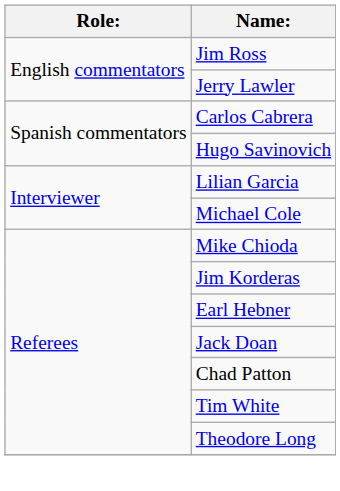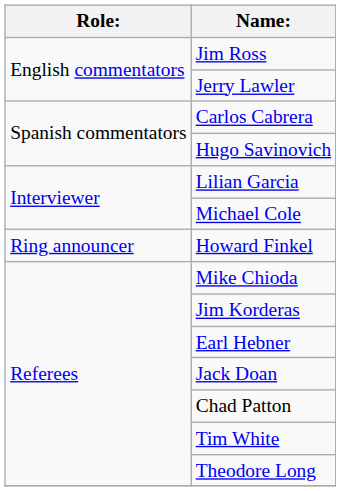+ row: Ring announcer | Howard Finkel
